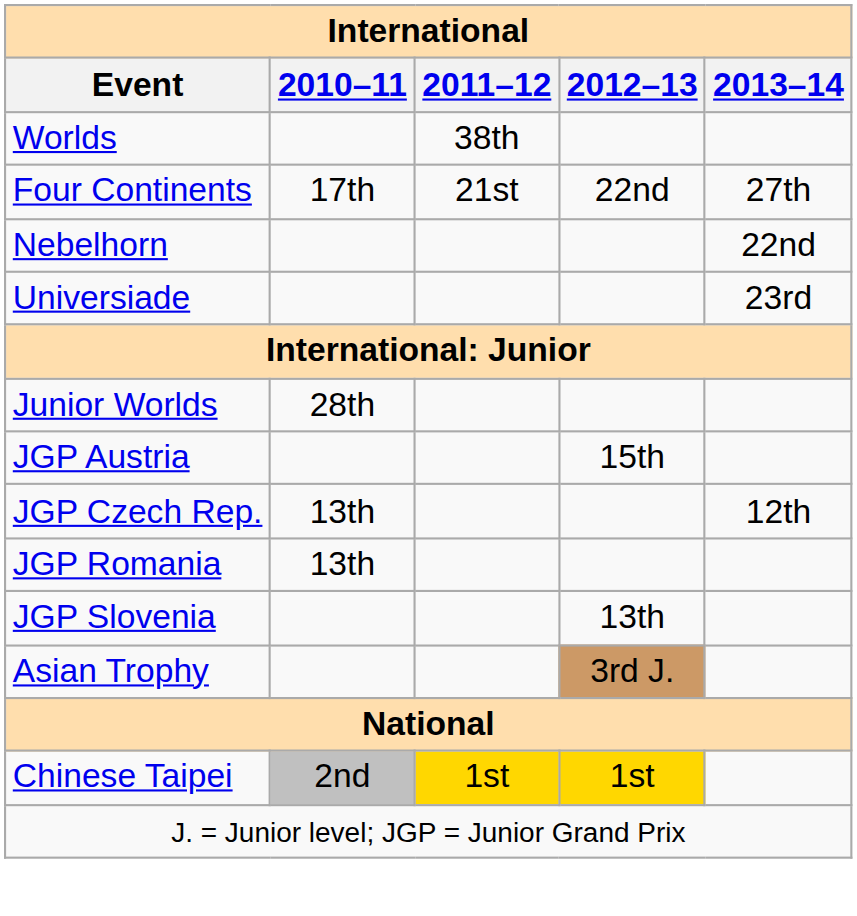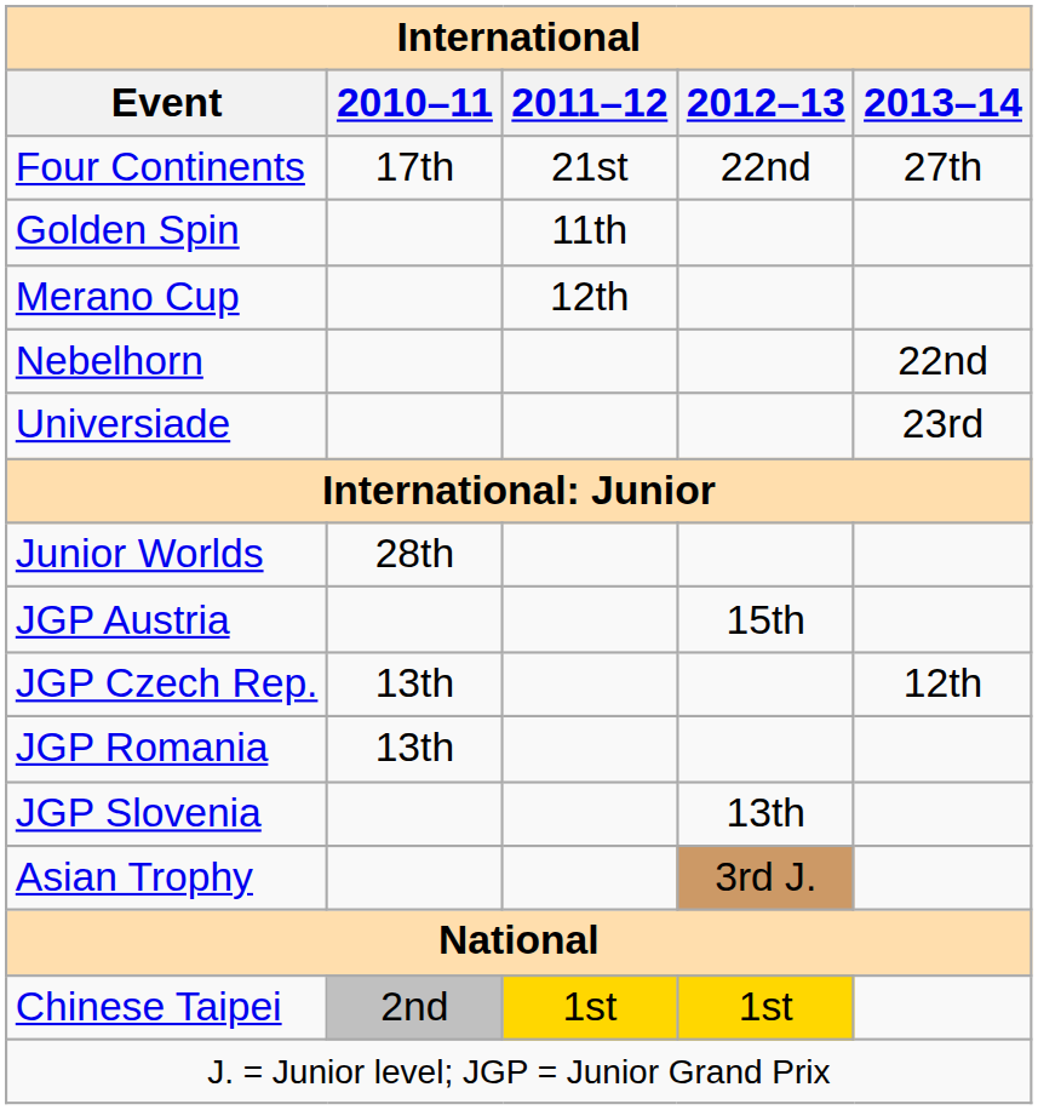- row: Worlds | 38th
+ row: Golden Spin | 11th
+ row: Merano Cup | 12th
